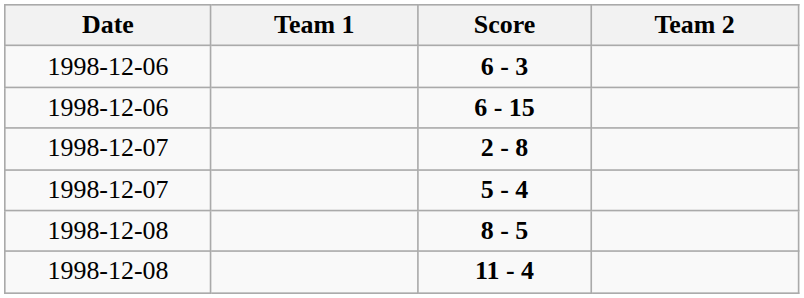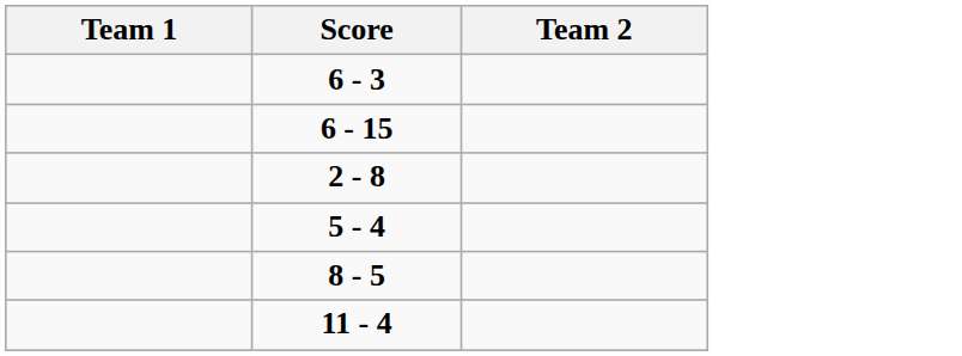- column: Date | 1998-12-06 | 1998-12-06 | 1998-12-07 | 1998-12-07 | 1998-12-08 | 1998-12-08
